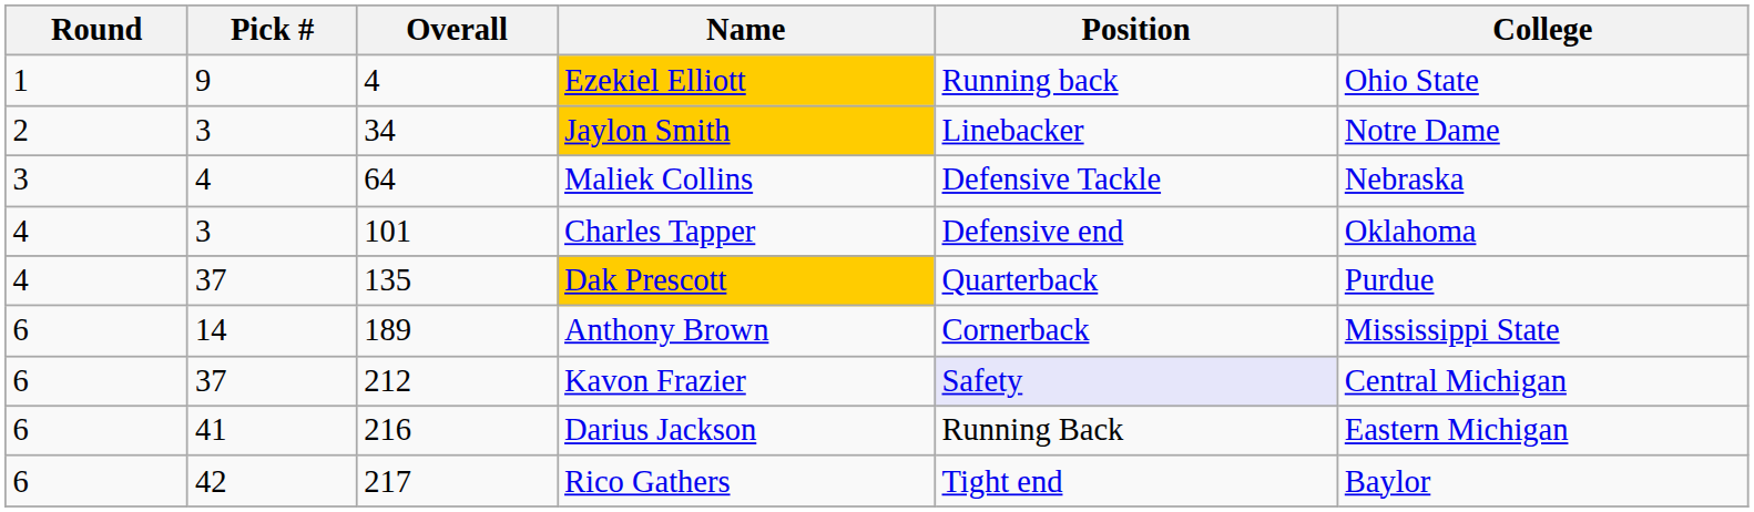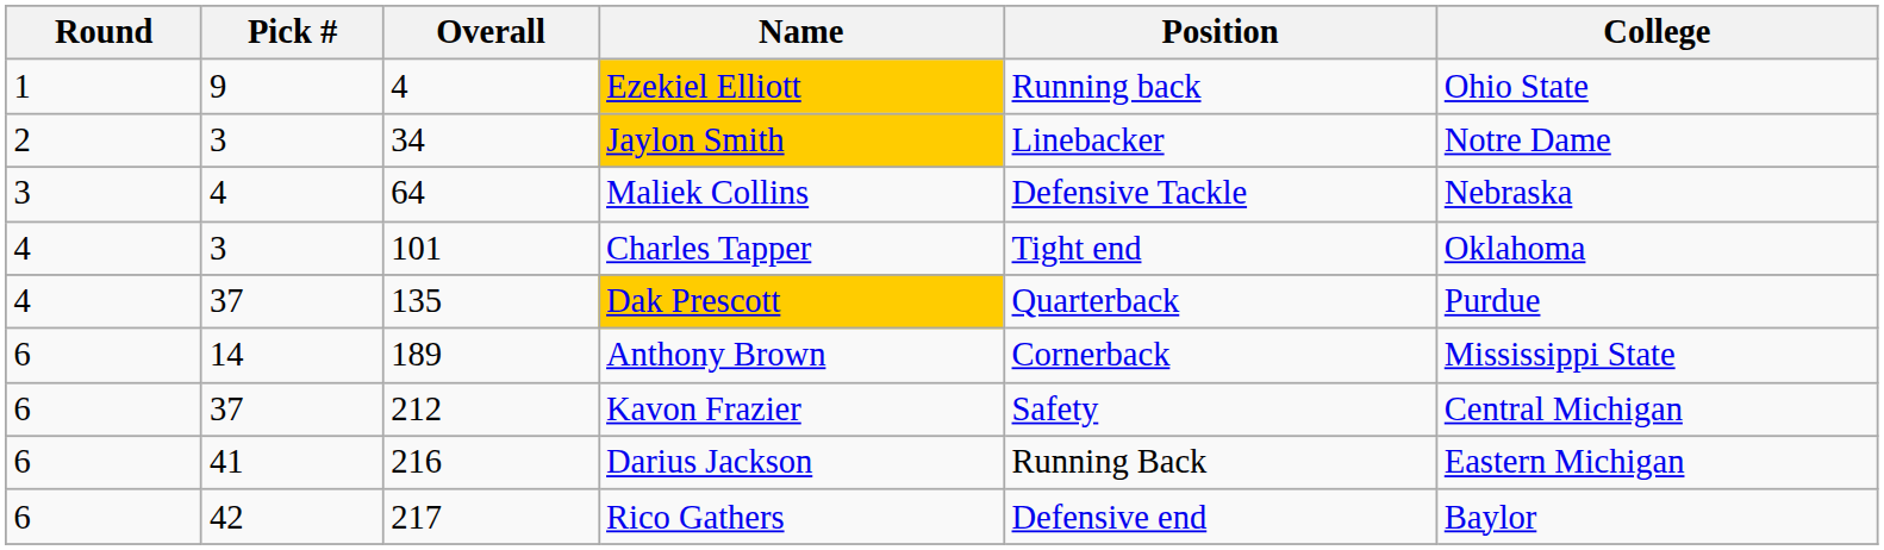Charles Tapper | Position: Defensive end -> Tight end
Kavon Frazier | Position: lavender background -> no background
Rico Gathers | Position: Tight end -> Defensive end
